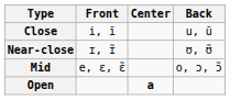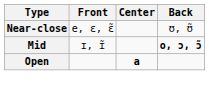- row: Close | i, ĩ | u, ũ
Near-close | Front: ɪ, ɪ̃ -> e, ɛ, ɛ̃
Mid | Front: e, ɛ, ɛ̃ -> ɪ, ɪ̃
Mid | Back: normal -> bold
